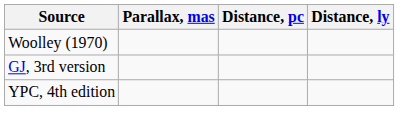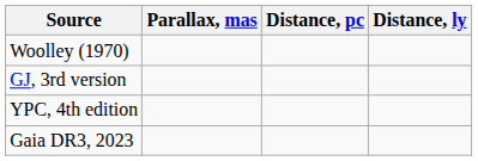+ row: Gaia DR3, 2023
